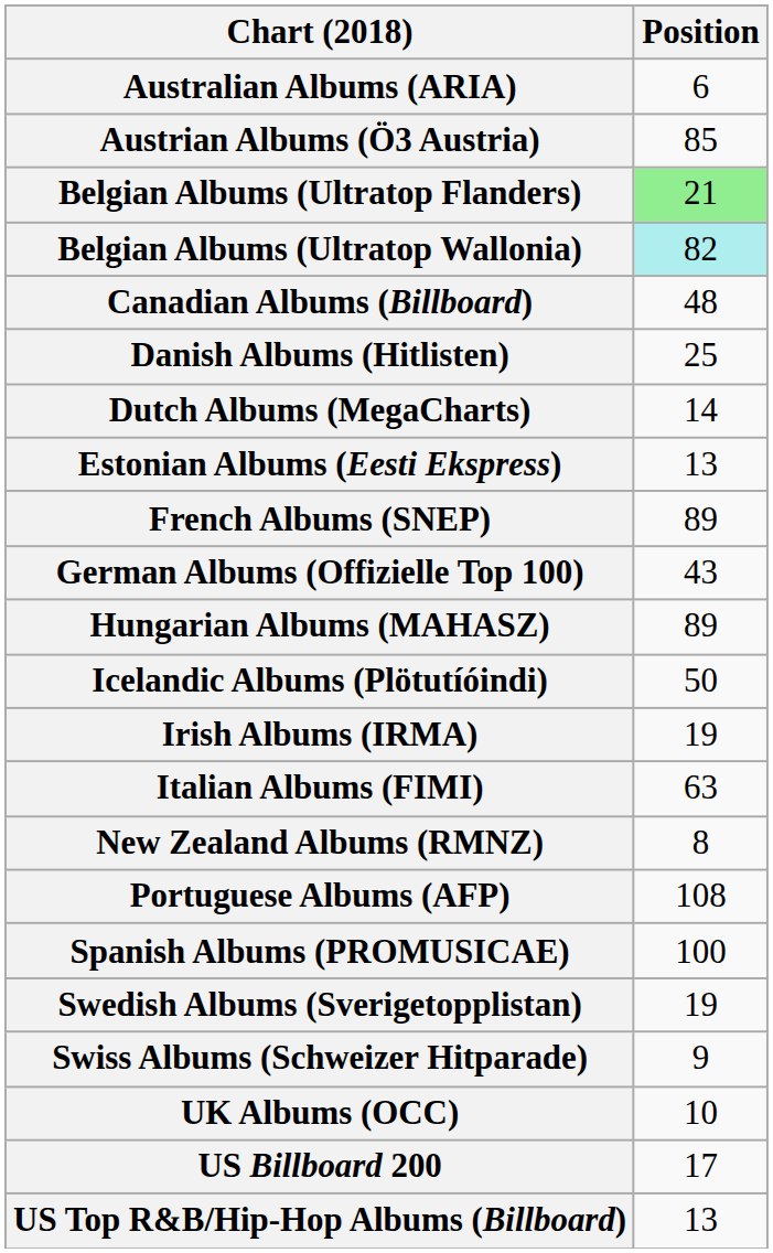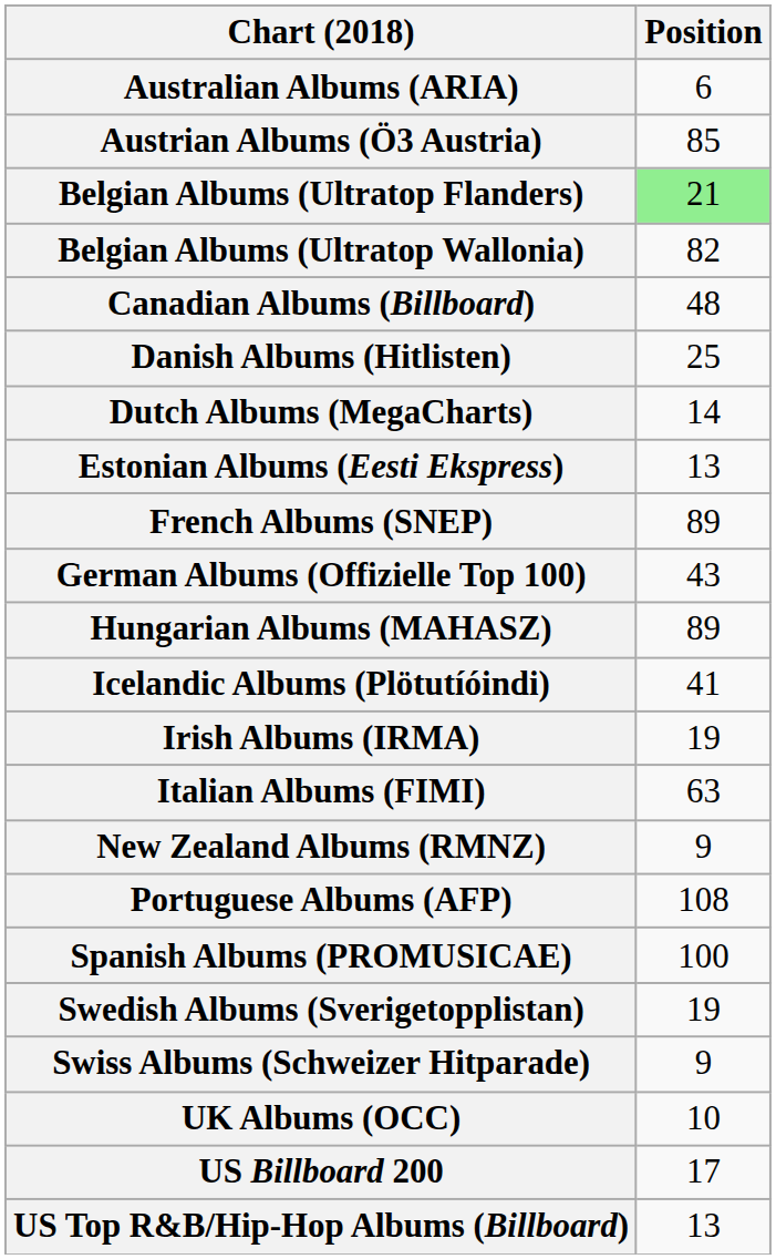Belgian Albums (Ultratop Wallonia) | Position: paleturquoise background -> no background
Icelandic Albums (Plötutíóindi) | Position: 50 -> 41
New Zealand Albums (RMNZ) | Position: 8 -> 9
